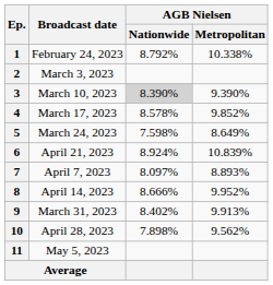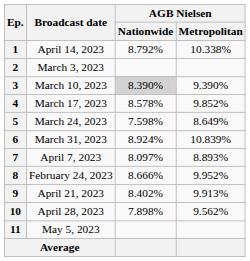1 | Broadcast date: February 24, 2023 -> April 14, 2023
6 | Broadcast date: April 21, 2023 -> March 31, 2023
8 | Broadcast date: April 14, 2023 -> February 24, 2023
9 | Broadcast date: March 31, 2023 -> April 21, 2023
